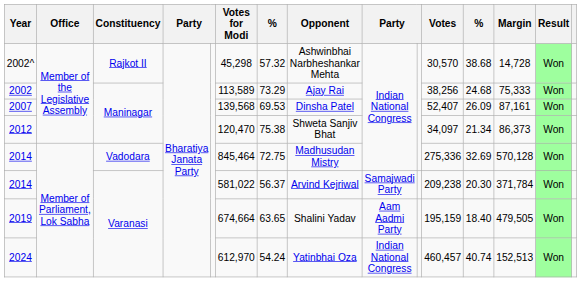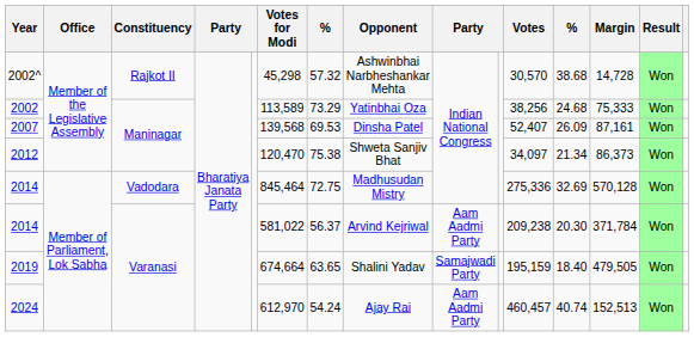2002 | Opponent: Ajay Rai -> Yatinbhai Oza
2014 / Varanasi | column 9: Samajwadi Party -> Aam Aadmi Party
2019 | column 9: Aam Aadmi Party -> Samajwadi Party
2024 | Opponent: Yatinbhai Oza -> Ajay Rai
2024 | column 9: Indian National Congress -> Aam Aadmi Party
